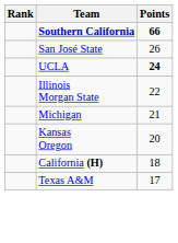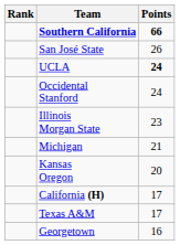+ row: Occidental Stanford | 24
Illinois Morgan State | Points: 22 -> 23
California (H) | Points: 18 -> 17
+ row: Georgetown | 16
